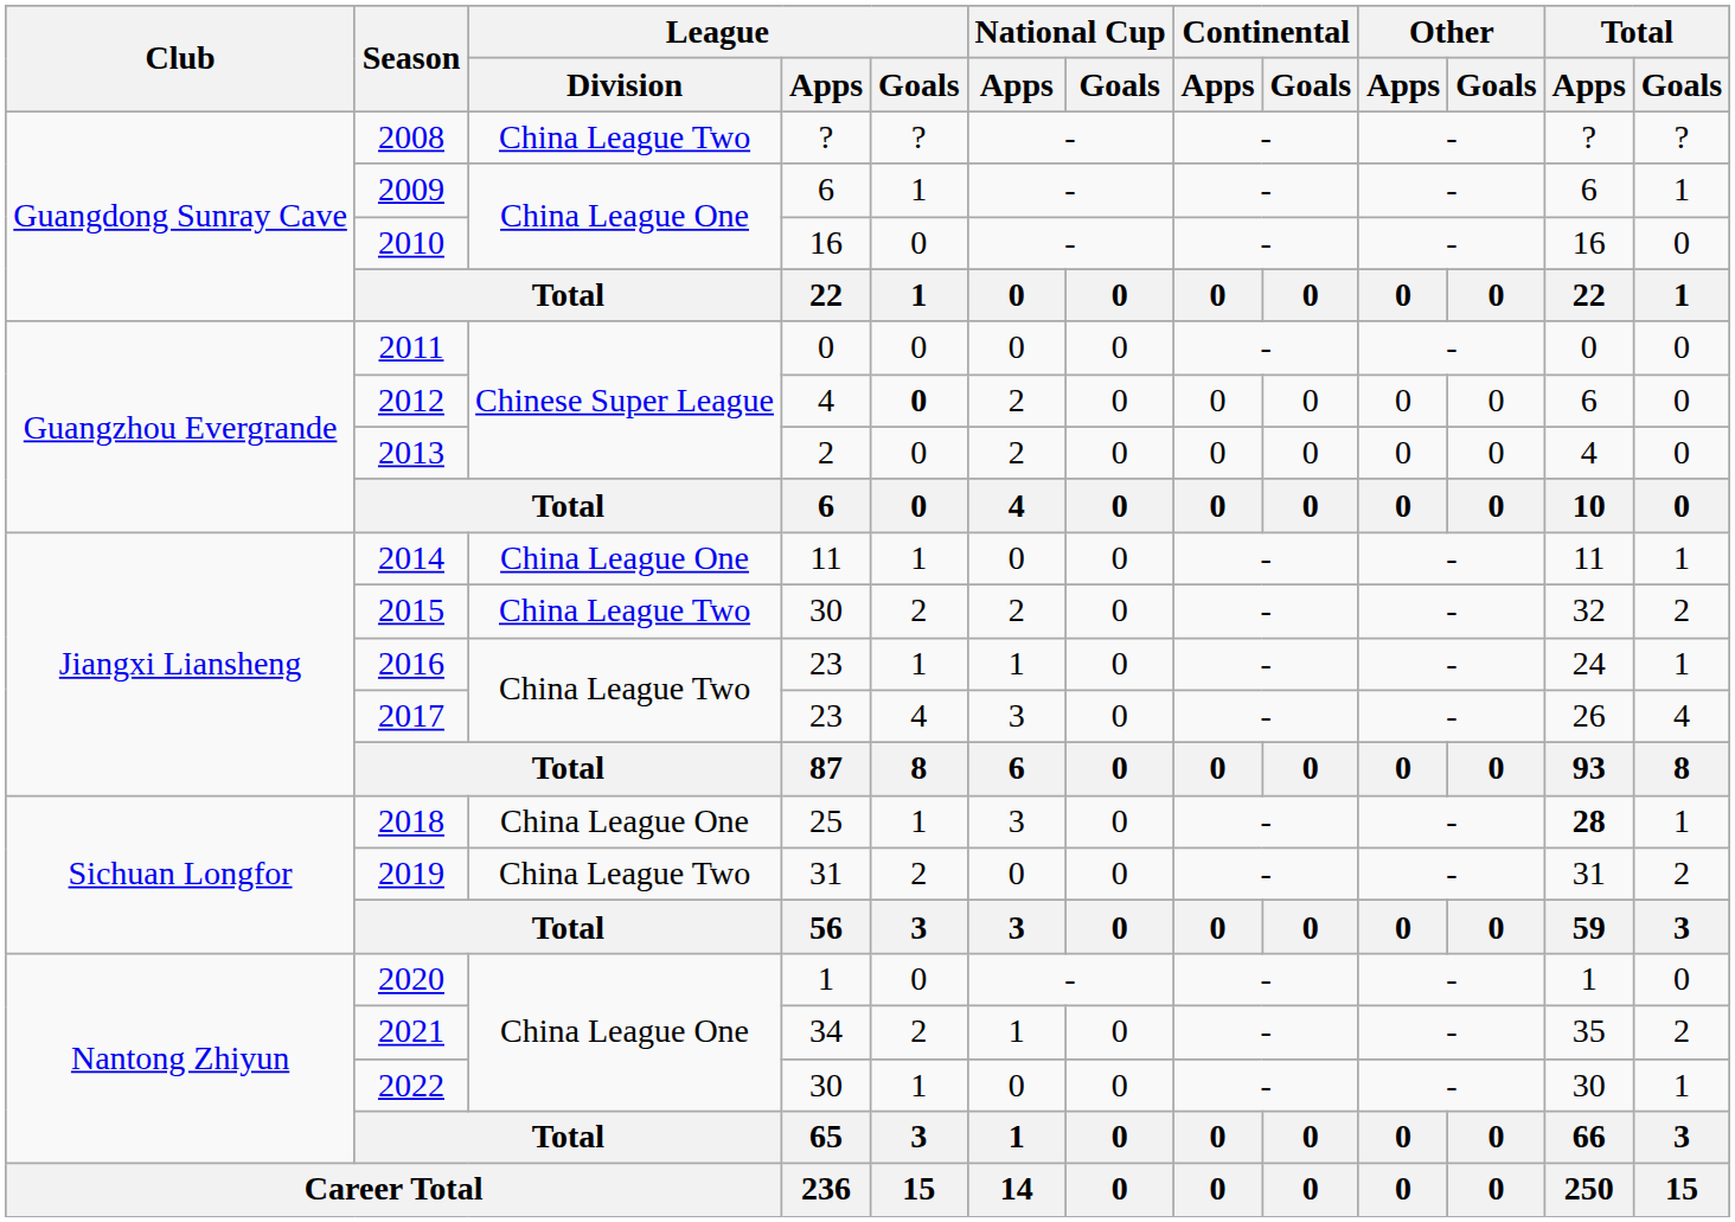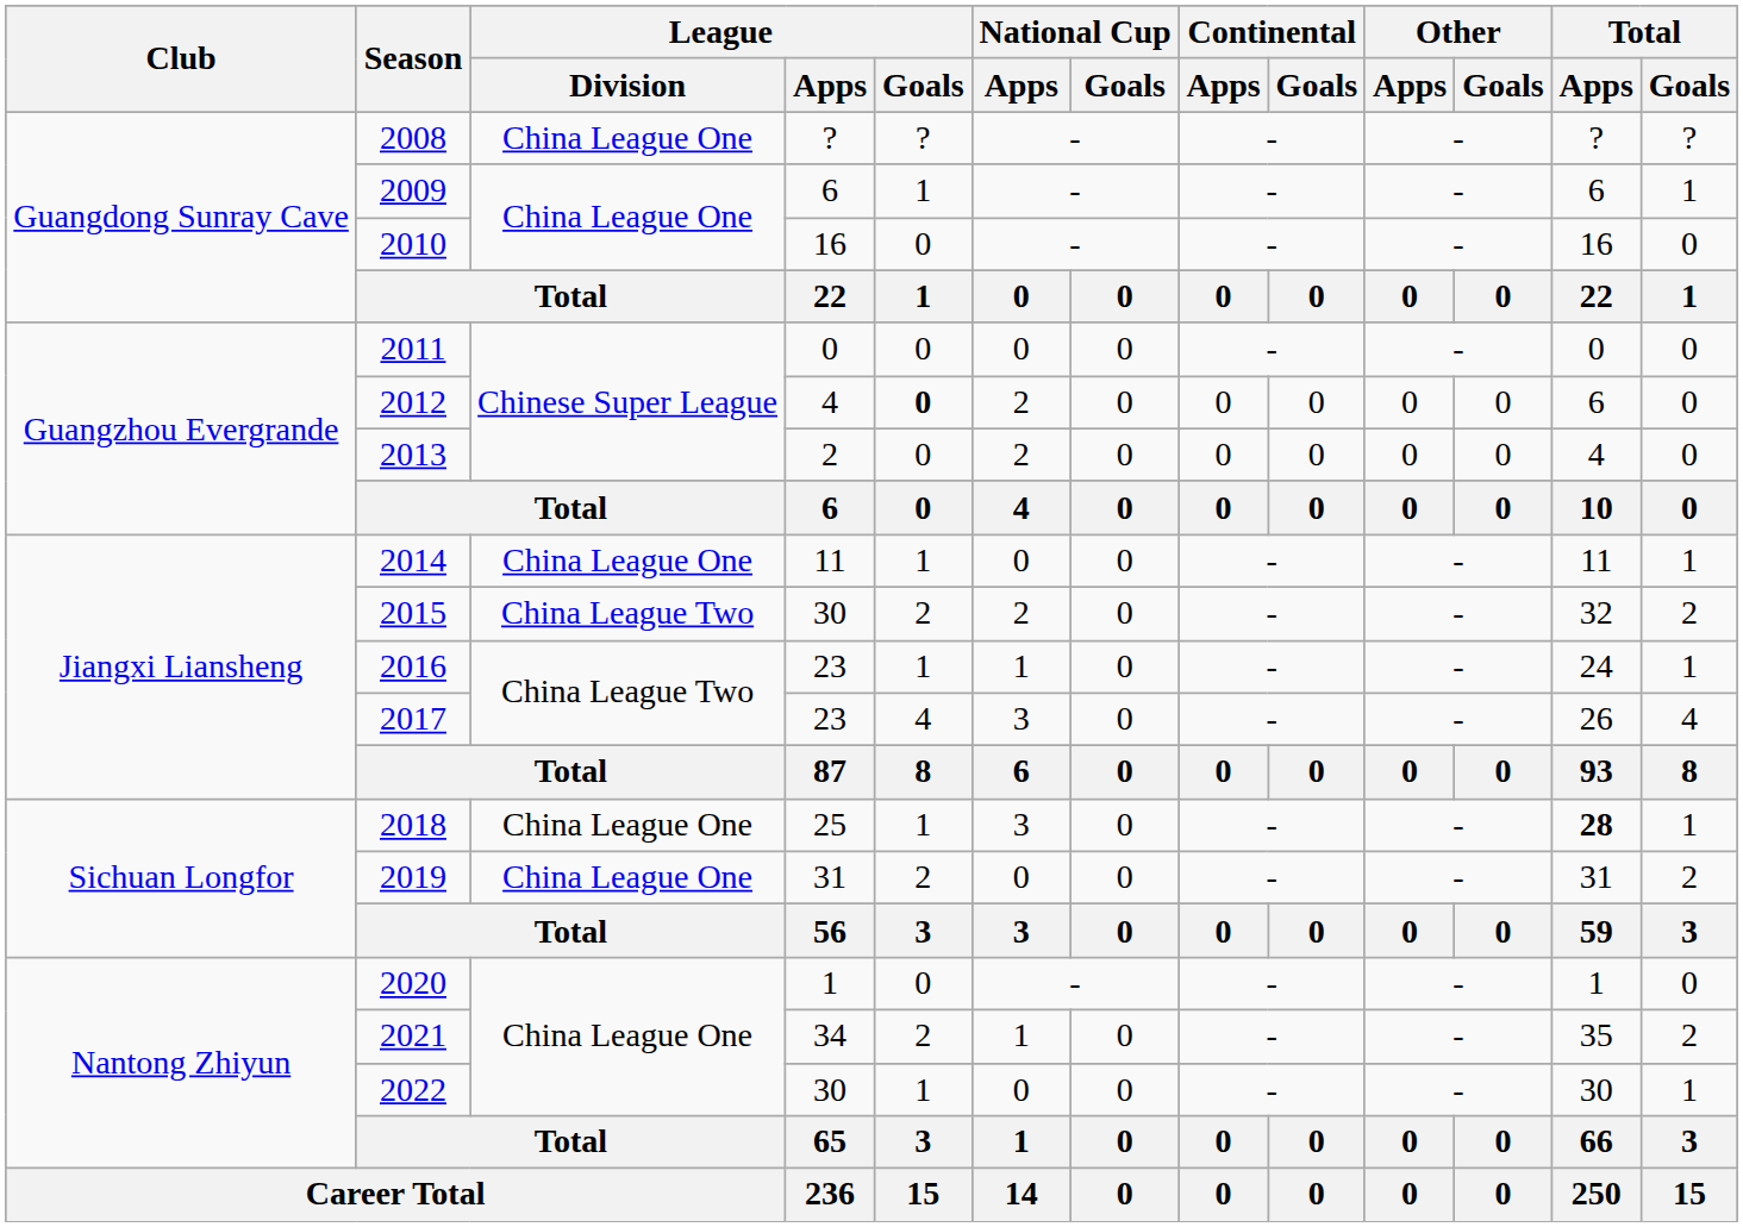2008 | League / Division: China League Two -> China League One
2019 | League / Division: China League Two -> China League One
